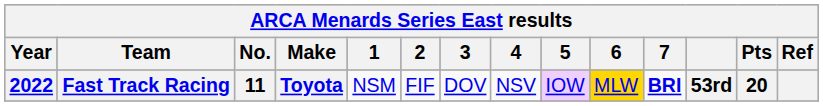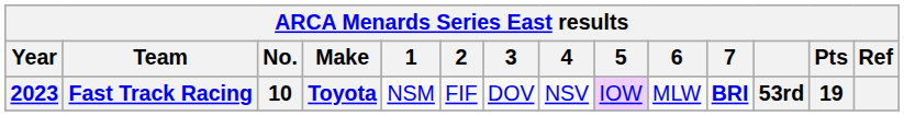Fast Track Racing | Year: 2022 -> 2023
Fast Track Racing | No.: 11 -> 10
Fast Track Racing | 6: gold background -> no background
Fast Track Racing | Pts: 20 -> 19
